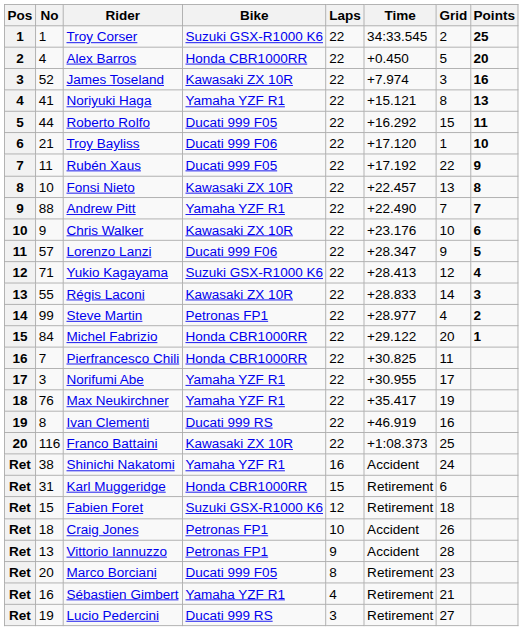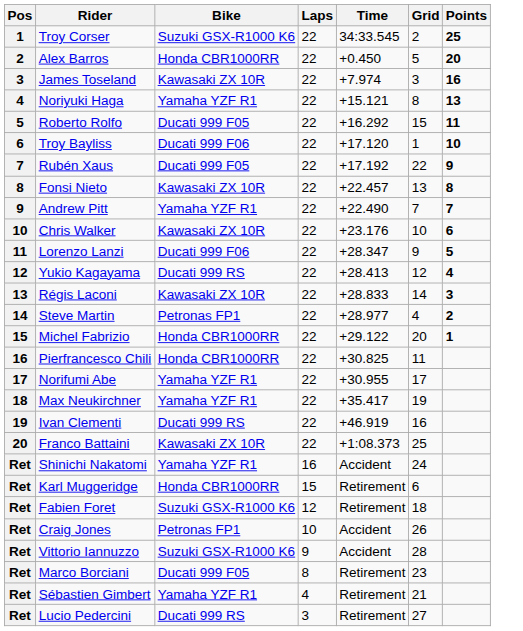- column: No | 1 | 4 | 52 | 41 | 44 | 21 | 11 | 10 | 88 | 9 | 57 | 71 | 55 | 99 | 84 | 7 | 3 | 76 | 8 | 116 | 38 | 31 | 15 | 18 | 13 | 20 | 16 | 19
Yukio Kagayama | Bike: Suzuki GSX-R1000 K6 -> Ducati 999 RS
Vittorio Iannuzzo | Bike: Petronas FP1 -> Suzuki GSX-R1000 K6
